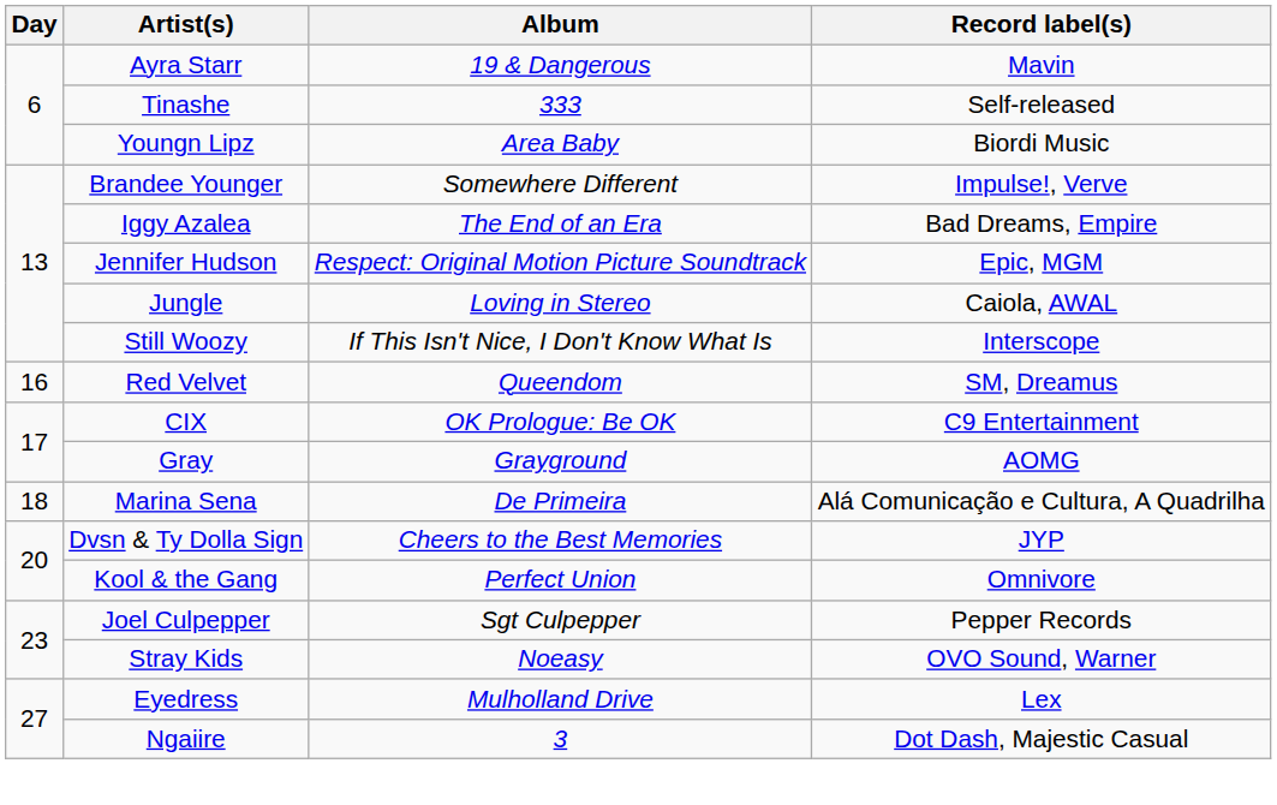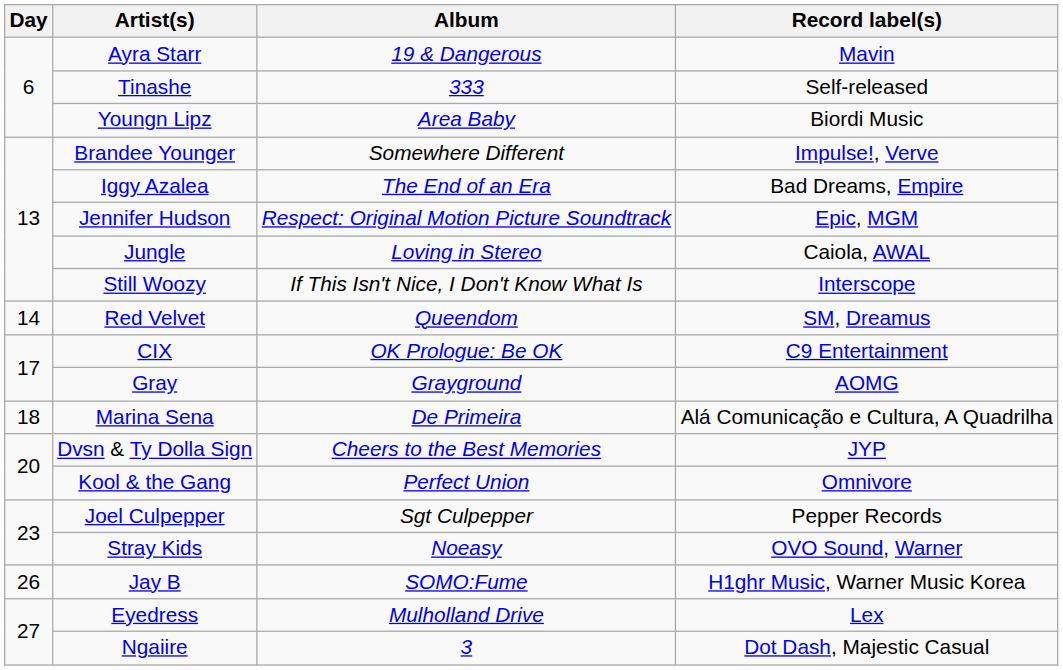Red Velvet | Day: 16 -> 14
+ row: 26 | Jay B | SOMO:Fume | H1ghr Music, Warner Music Korea
